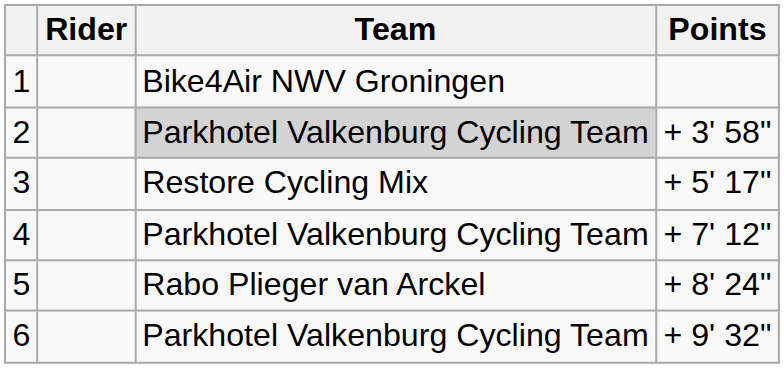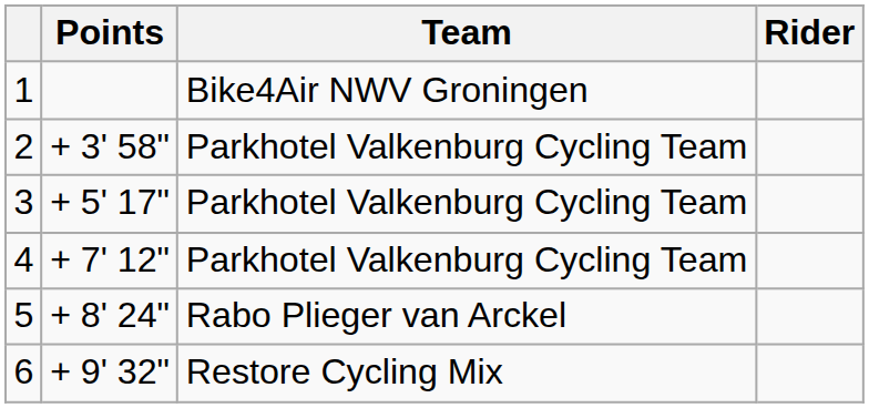columns swapped: Rider <-> Points
2 | Team: lightgrey background -> no background
3 | Team: Restore Cycling Mix -> Parkhotel Valkenburg Cycling Team
6 | Team: Parkhotel Valkenburg Cycling Team -> Restore Cycling Mix
